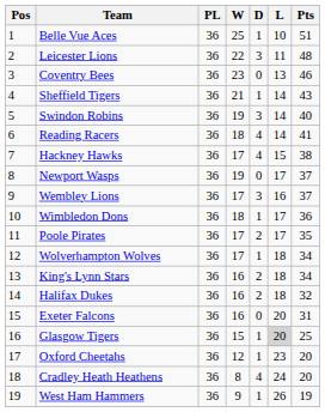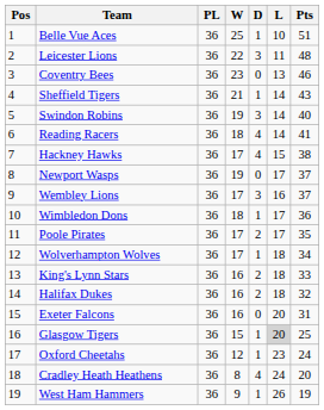King's Lynn Stars | Pts: 34 -> 33
Oxford Cheetahs | Pts: 20 -> 24
